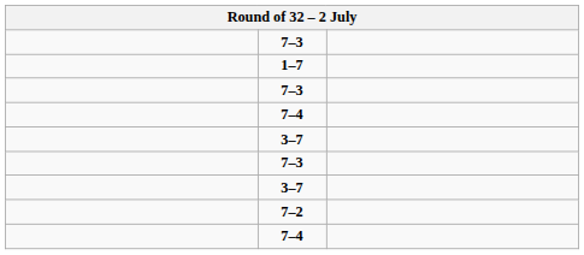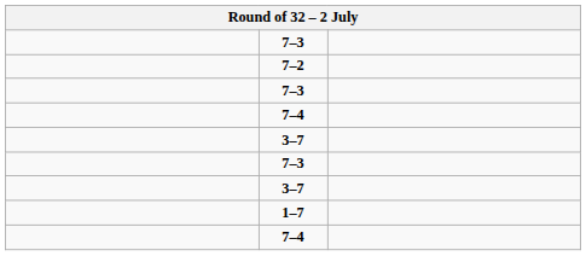rows swapped: 7–2 <-> 1–7
